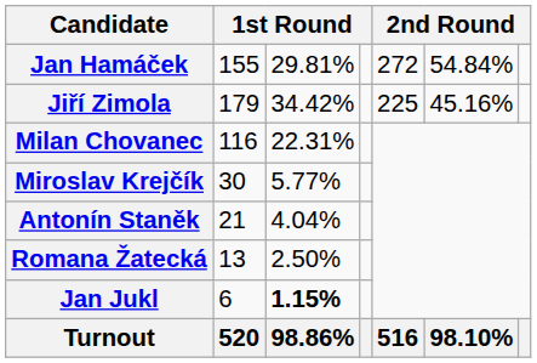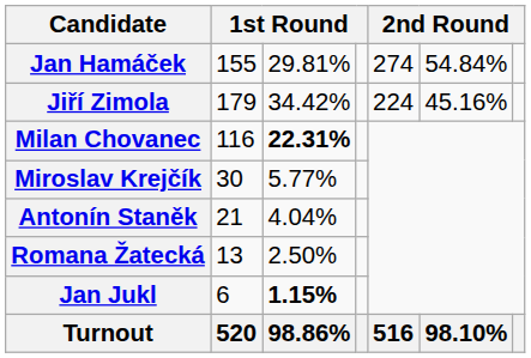Jan Hamáček | column 5: 272 -> 274
Jiří Zimola | column 5: 225 -> 224
Milan Chovanec | column 3: normal -> bold
